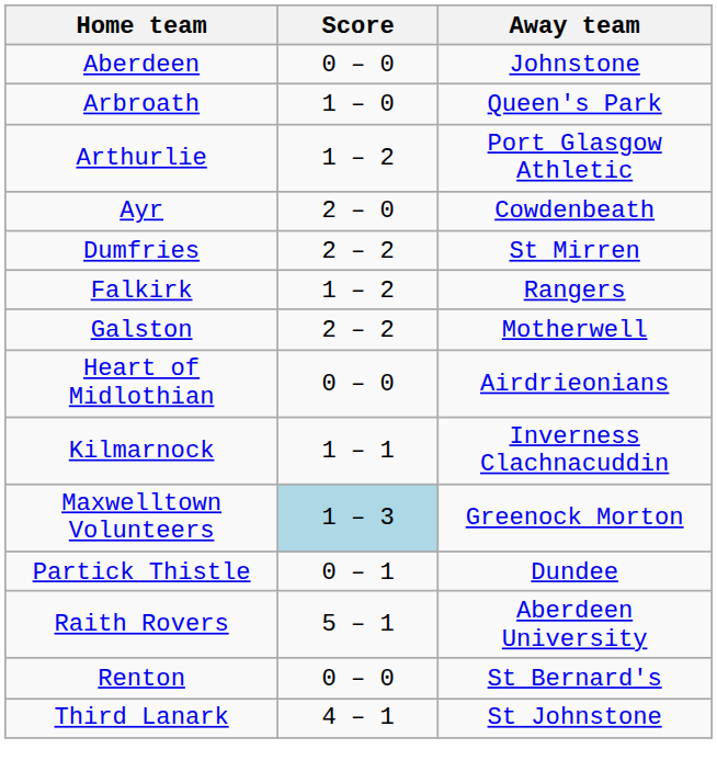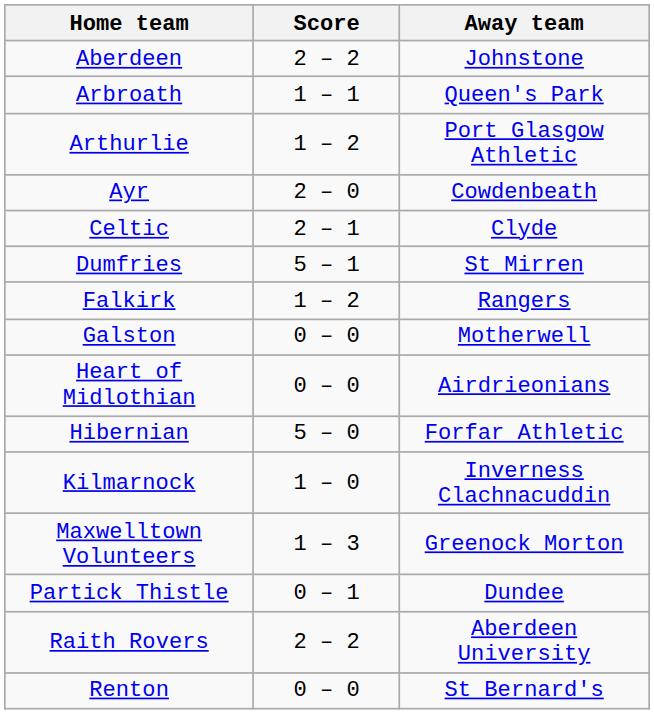Aberdeen | Score: 0 – 0 -> 2 – 2
Arbroath | Score: 1 – 0 -> 1 – 1
+ row: Celtic | 2 – 1 | Clyde
Dumfries | Score: 2 – 2 -> 5 – 1
Galston | Score: 2 – 2 -> 0 – 0
+ row: Hibernian | 5 – 0 | Forfar Athletic
Kilmarnock | Score: 1 – 1 -> 1 – 0
Maxwelltown Volunteers | Score: lightblue background -> no background
Raith Rovers | Score: 5 – 1 -> 2 – 2
- row: Third Lanark | 4 – 1 | St Johnstone
